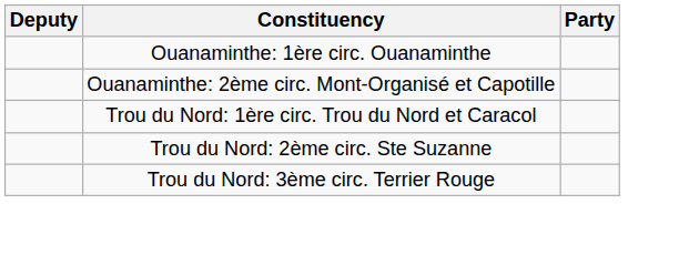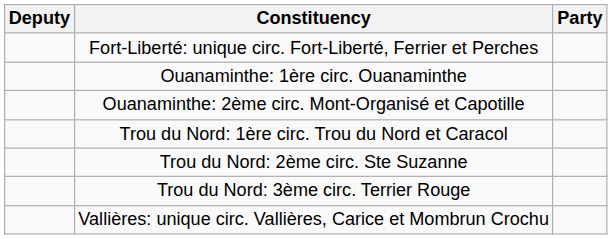+ row: Fort-Liberté: unique circ. Fort-Liberté, Ferrier et Perches
+ row: Vallières: unique circ. Vallières, Carice et Mombrun Crochu
